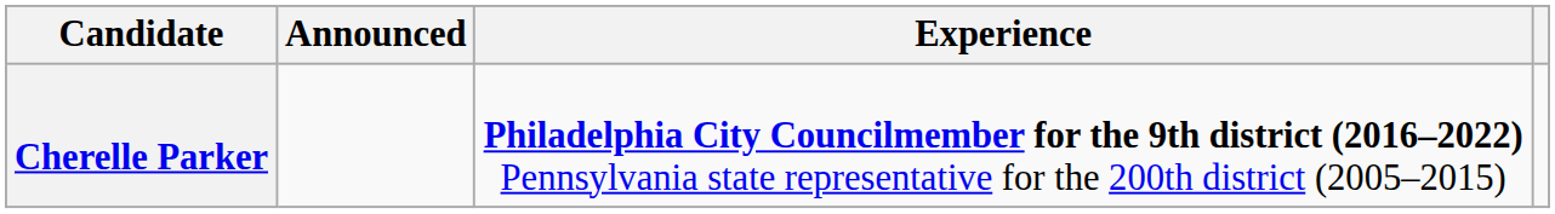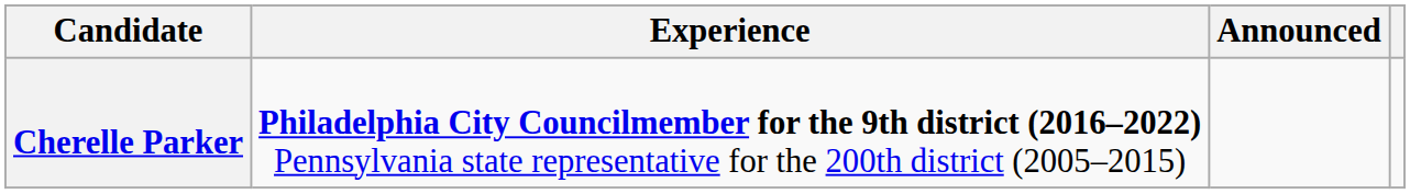columns swapped: Experience <-> Announced
